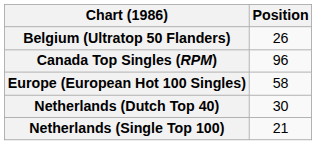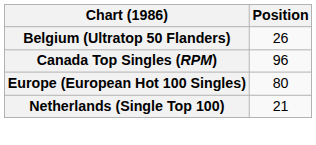Europe (European Hot 100 Singles) | Position: 58 -> 80
- row: Netherlands (Dutch Top 40) | 30
